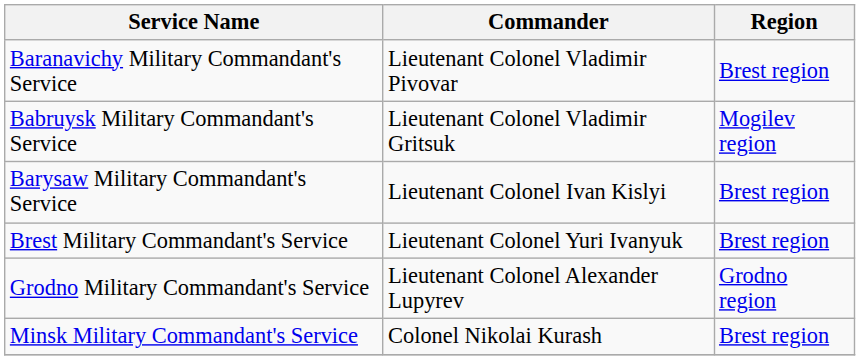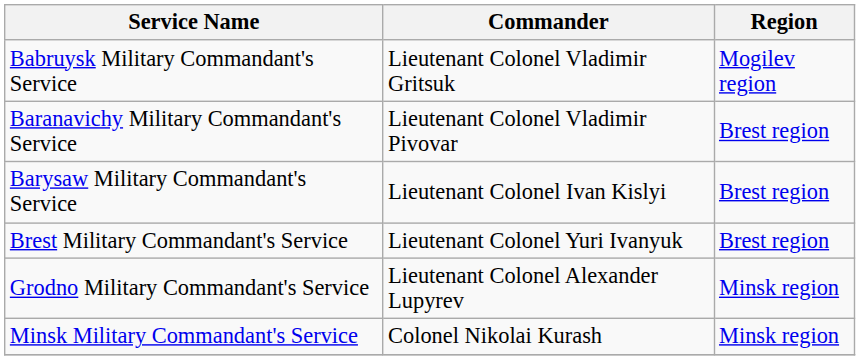rows swapped: Baranavichy Military Commandant's Service <-> Babruysk Military Commandant's Service
Grodno Military Commandant's Service | Region: Grodno region -> Minsk region
Minsk Military Commandant's Service | Region: Brest region -> Minsk region
